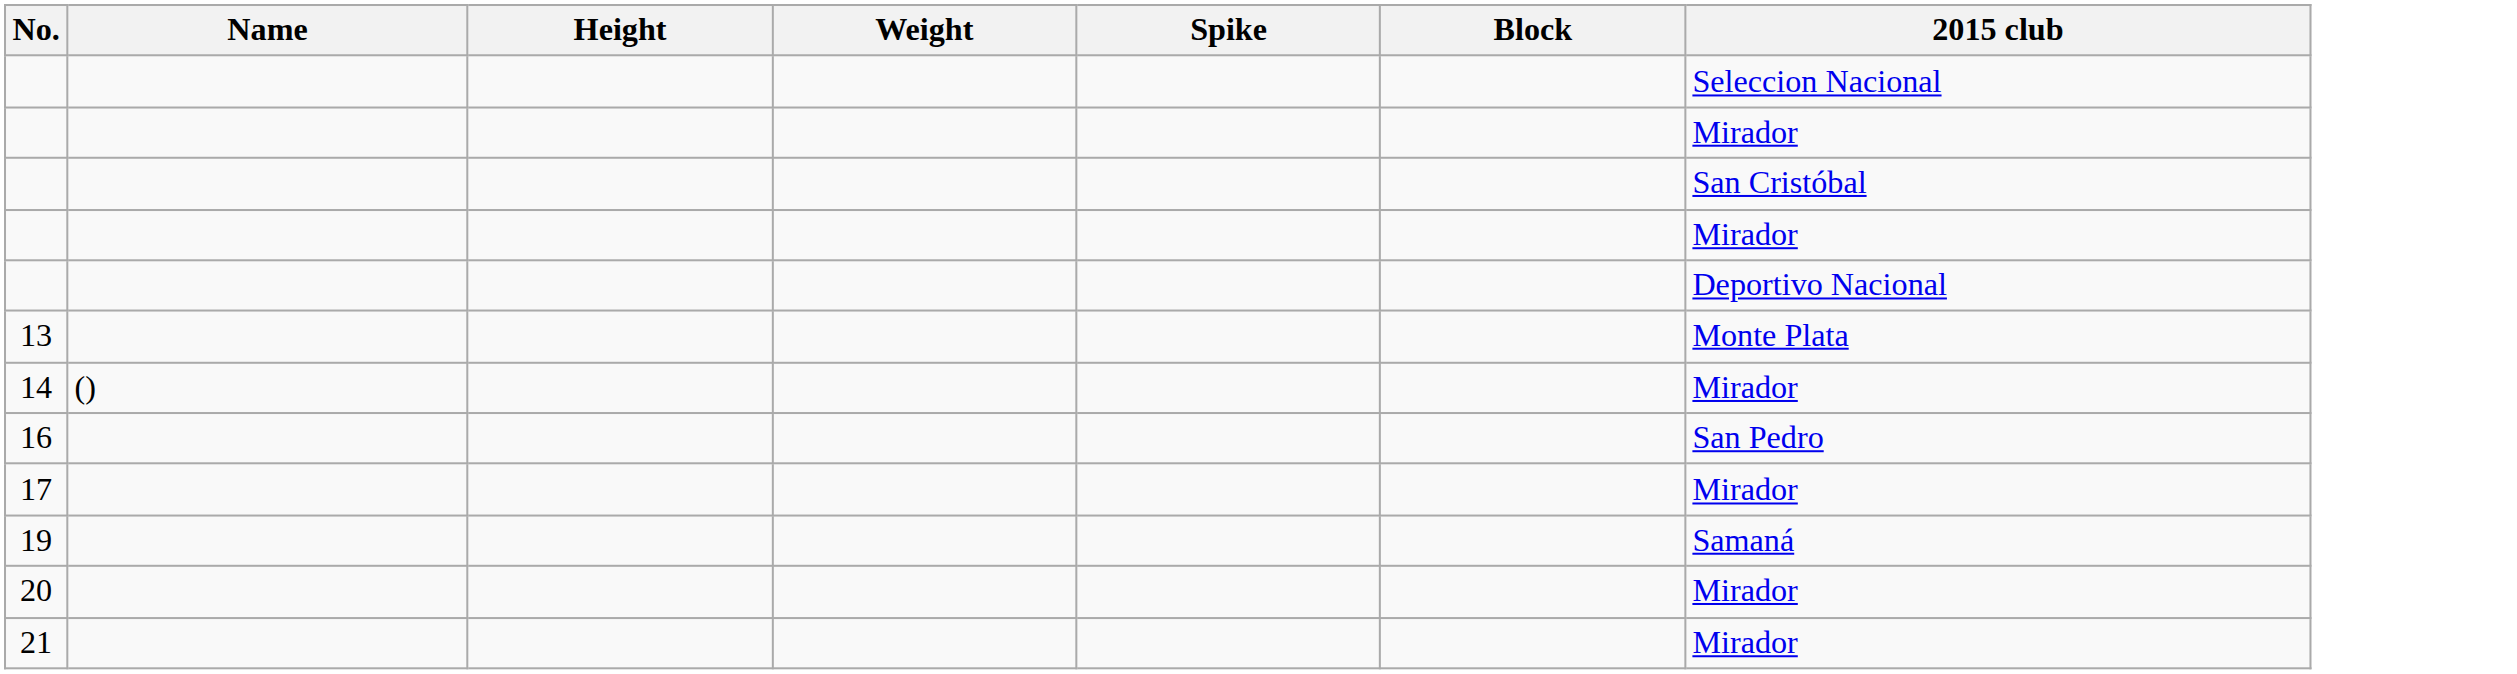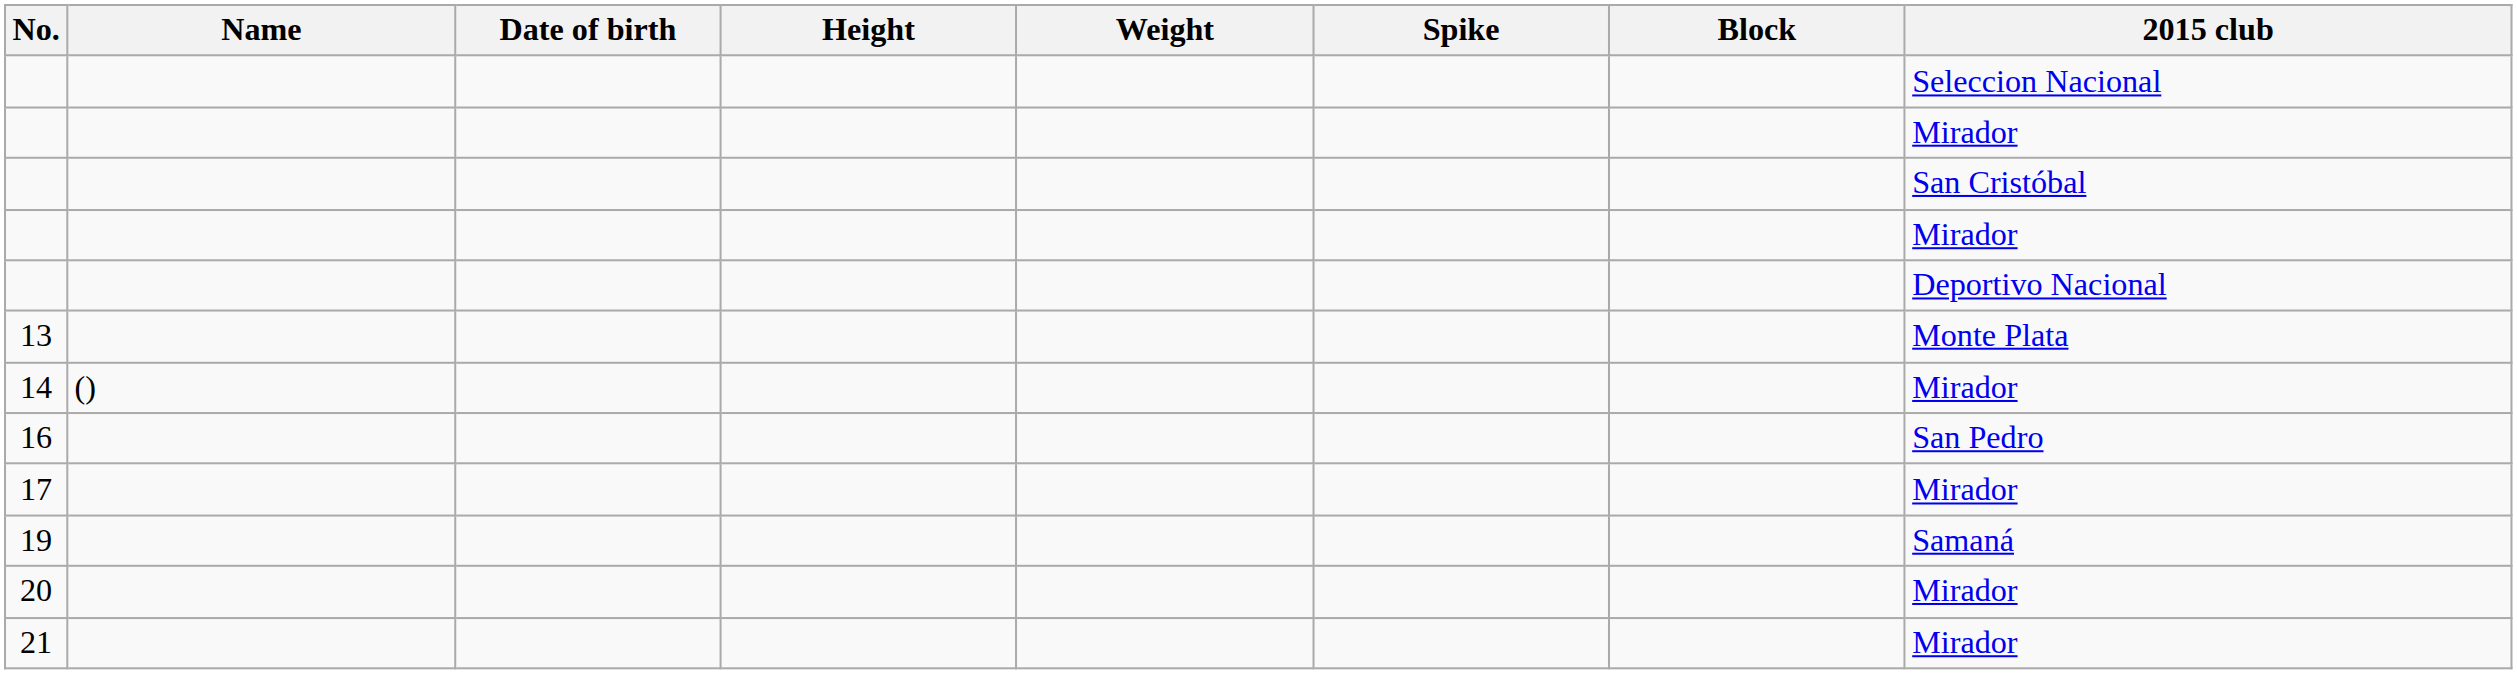+ column: Date of birth
